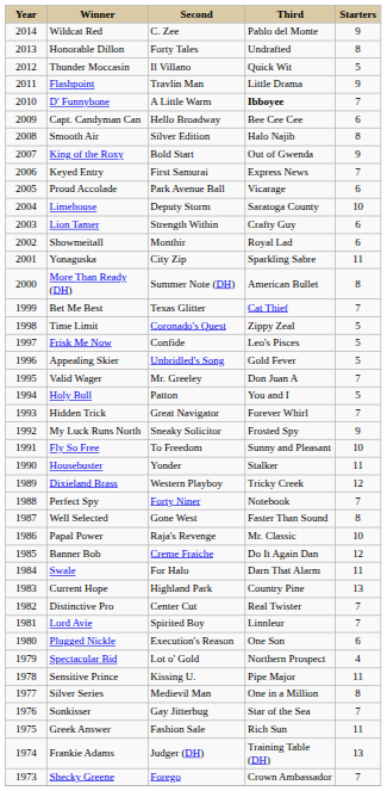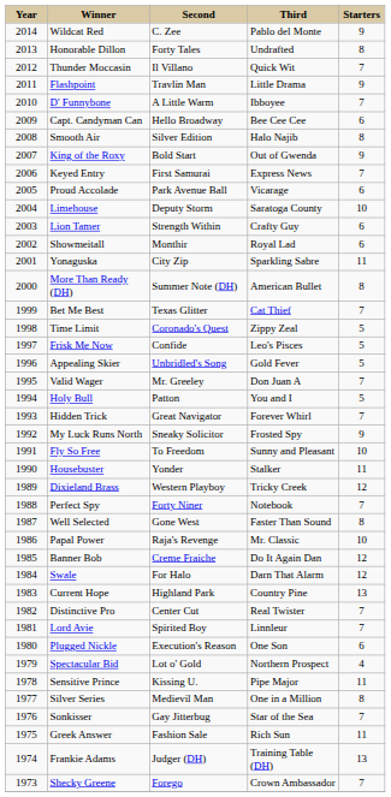Thunder Moccasin | column 5: 5 -> 7
D' Funnybone | column 4: bold -> normal
Swale | column 5: 11 -> 12
